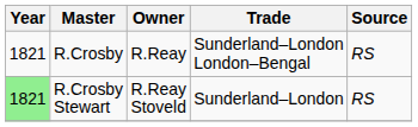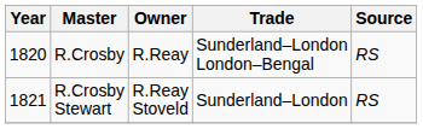R.Crosby | Year: 1821 -> 1820
R.Crosby Stewart | Year: lightgreen background -> no background
